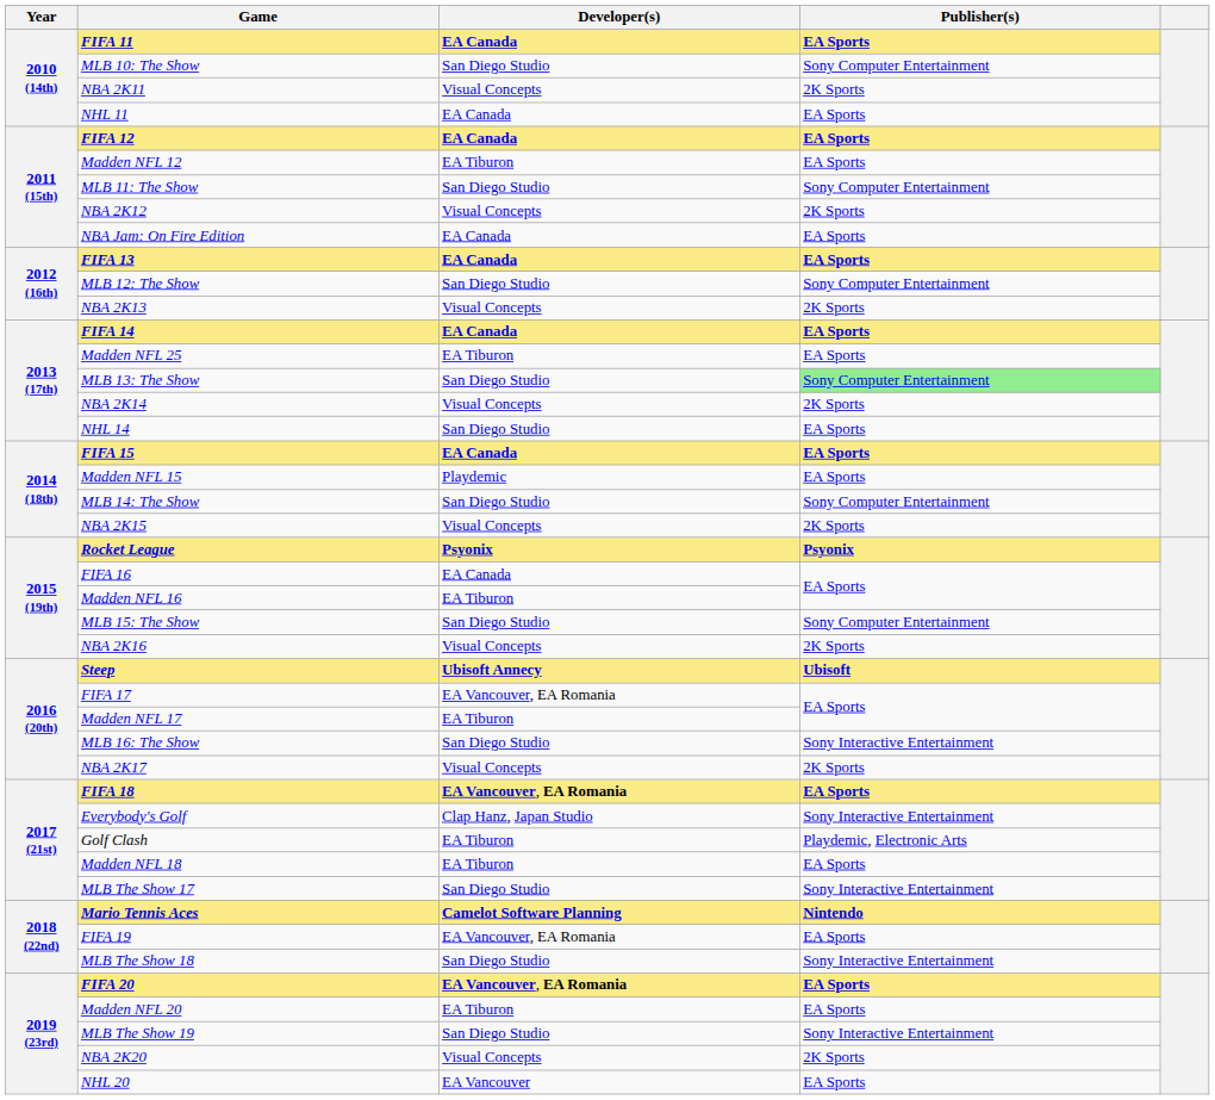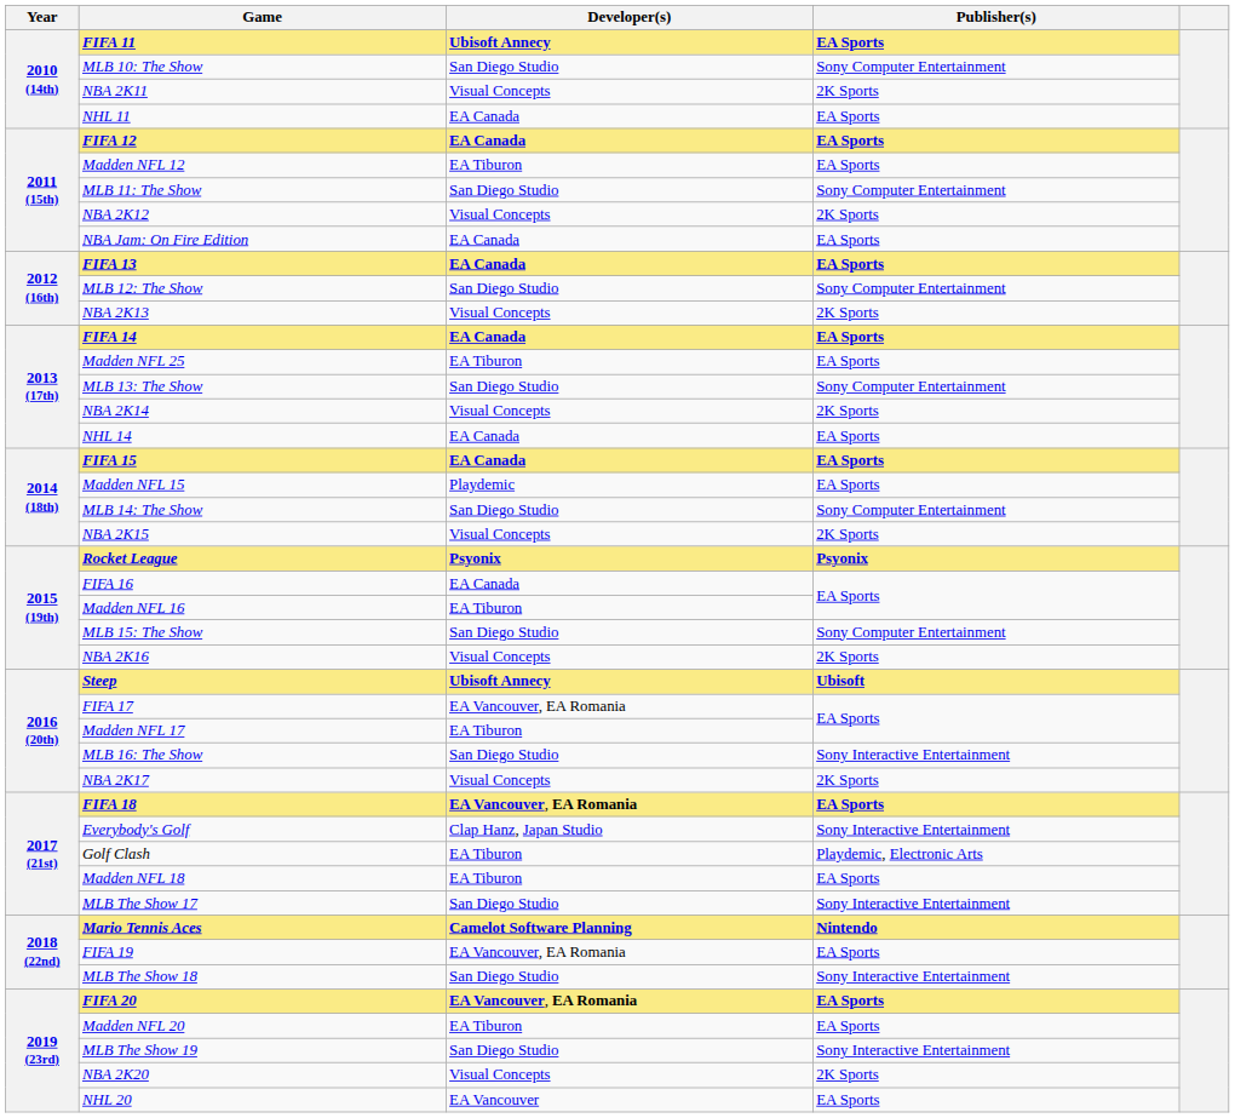FIFA 11 | Developer(s): EA Canada -> Ubisoft Annecy
MLB 13: The Show | Publisher(s): lightgreen background -> no background
NHL 14 | Developer(s): San Diego Studio -> EA Canada
